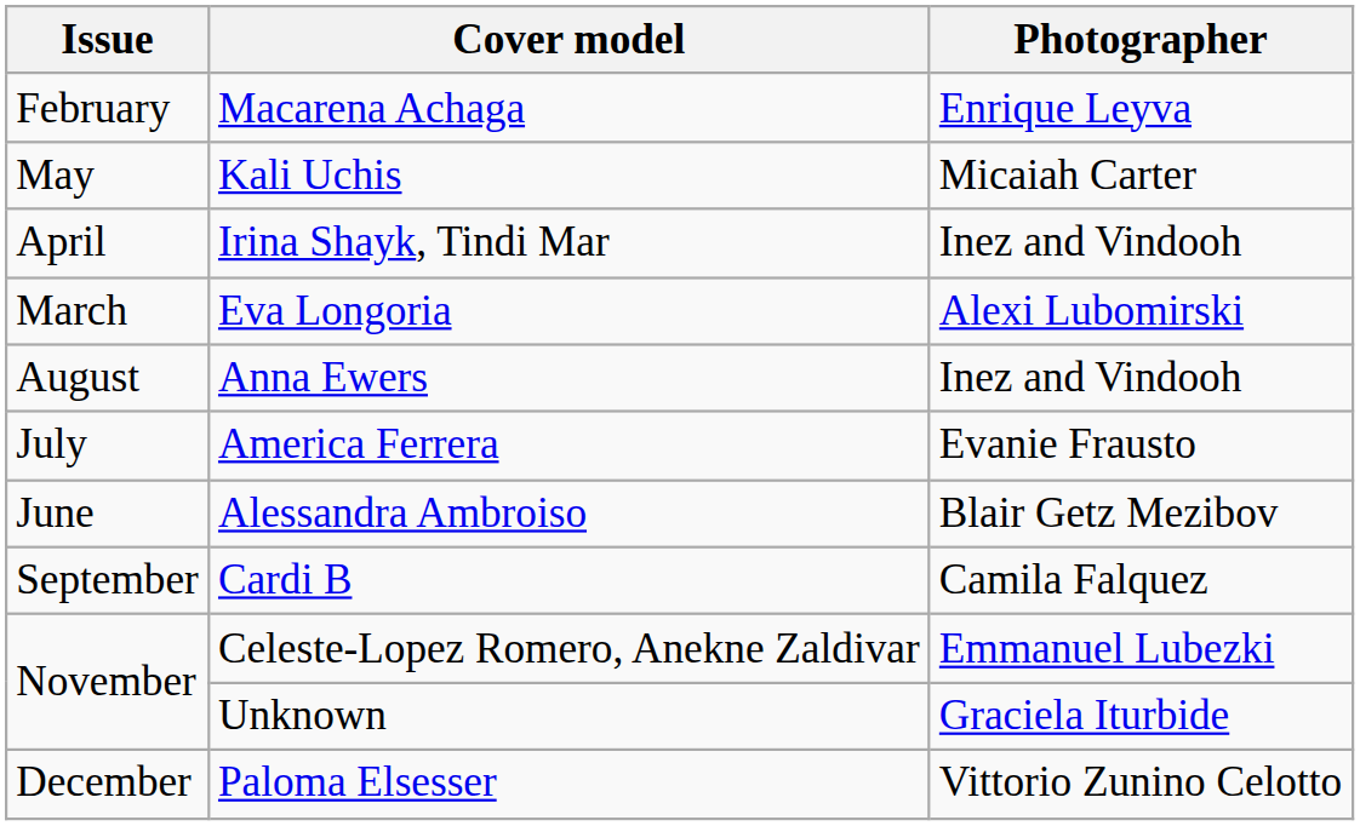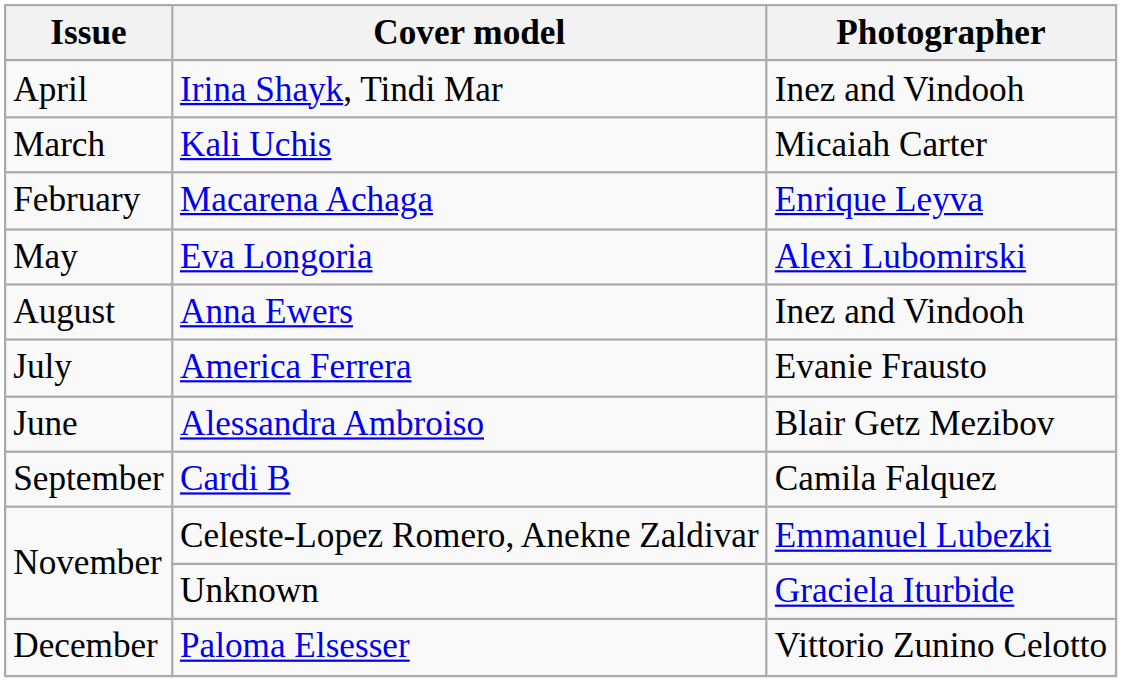rows swapped: Macarena Achaga <-> Irina Shayk, Tindi Mar
Kali Uchis | Issue: May -> March
Eva Longoria | Issue: March -> May
